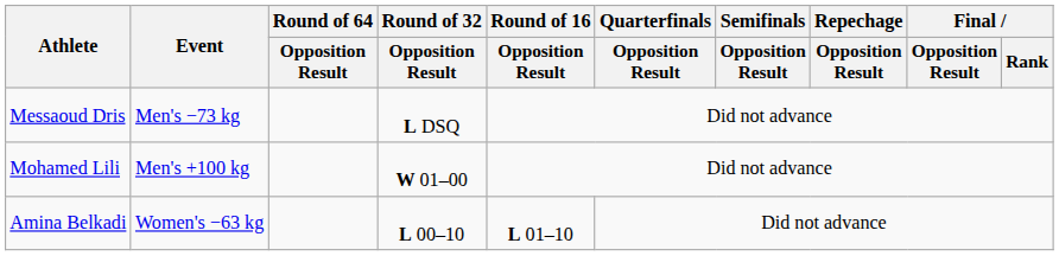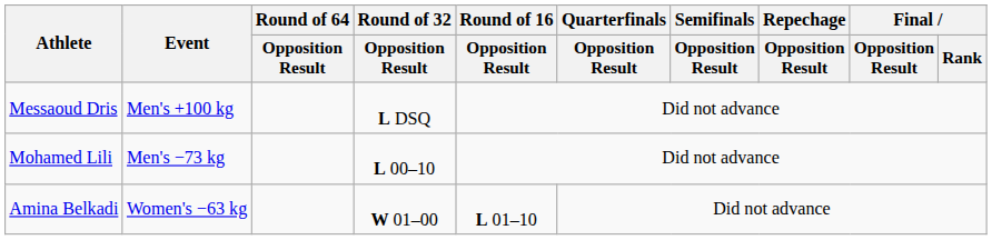Messaoud Dris | Event: Men's −73 kg -> Men's +100 kg
Mohamed Lili | Event: Men's +100 kg -> Men's −73 kg
Mohamed Lili | Round of 32 / Opposition Result: W 01–00 -> L 00–10
Amina Belkadi | Round of 32 / Opposition Result: L 00–10 -> W 01–00
